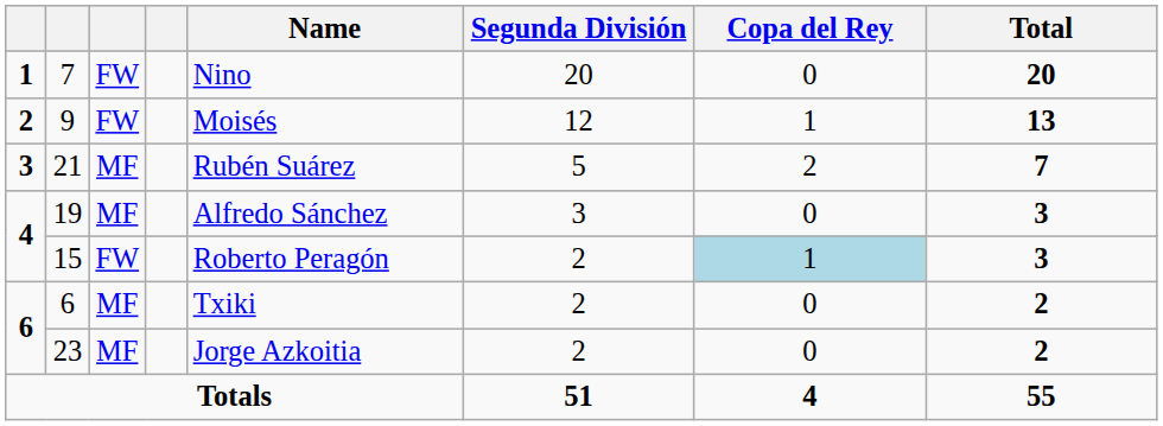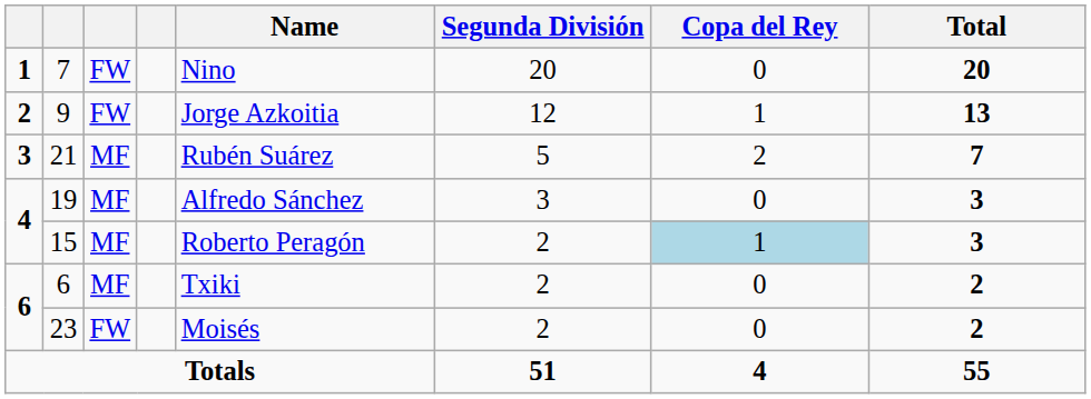9 | Name: Moisés -> Jorge Azkoitia
15 | column 3: FW -> MF
23 | column 3: MF -> FW
23 | Name: Jorge Azkoitia -> Moisés
